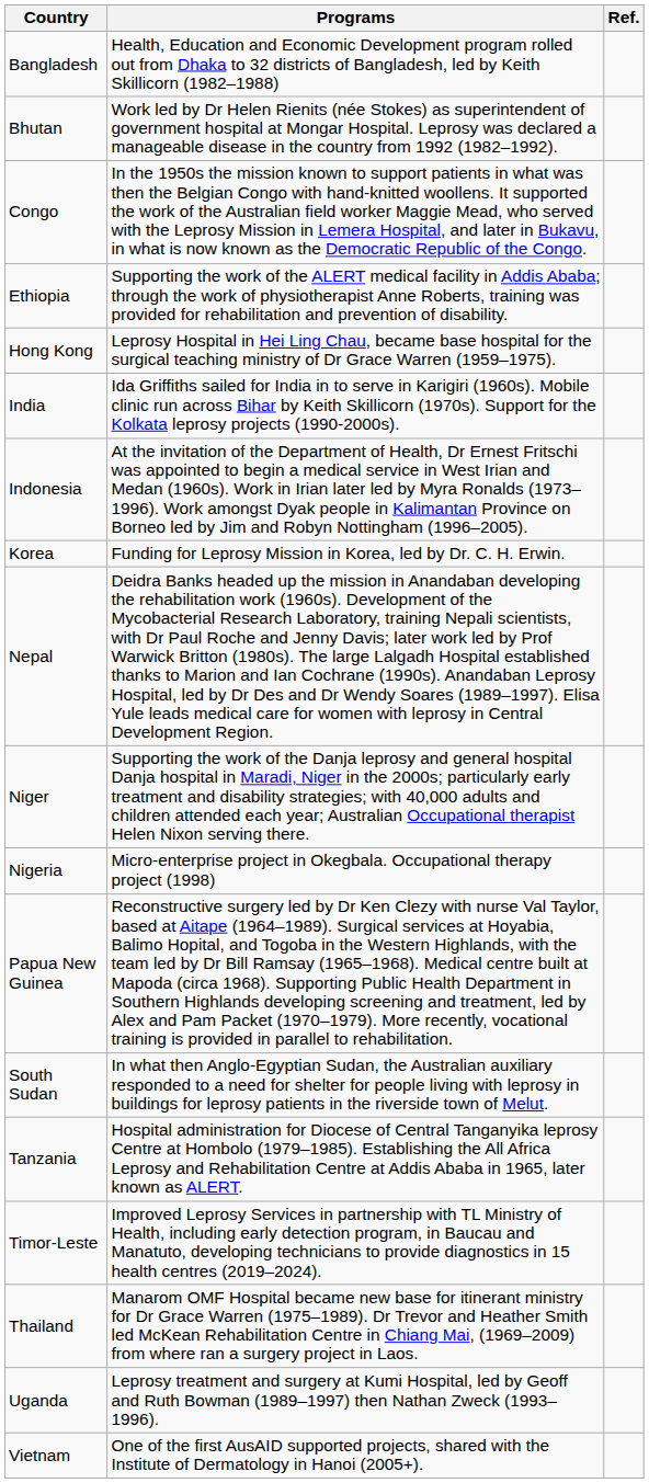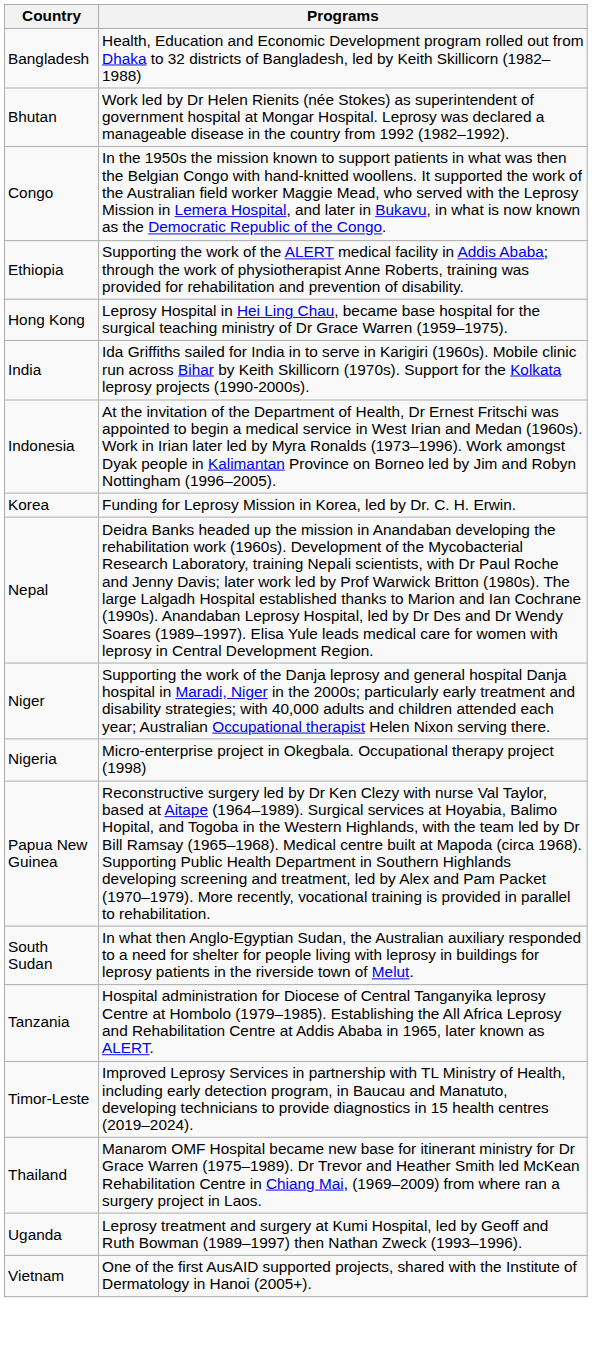- column: Ref.
